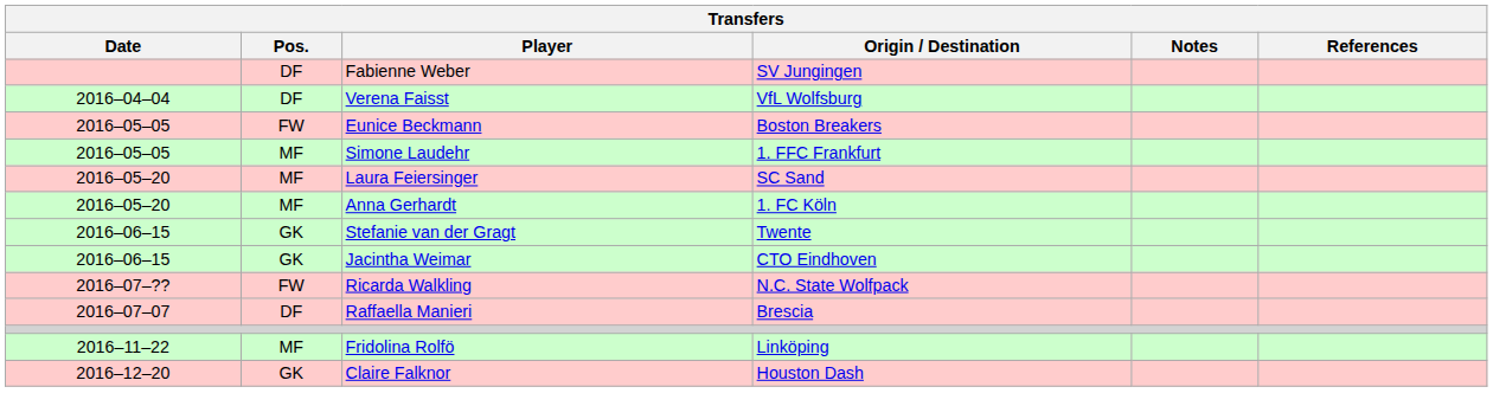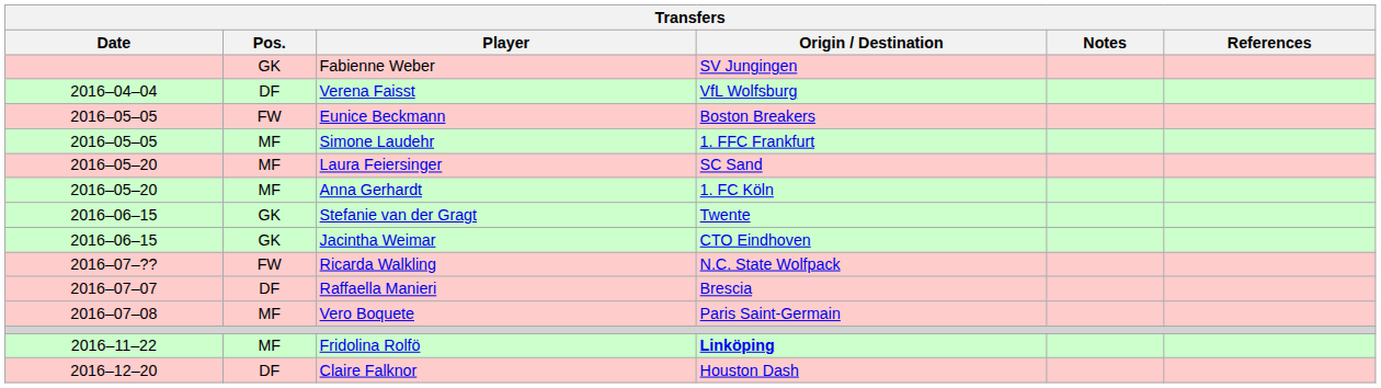Fabienne Weber | Pos.: DF -> GK
+ row: 2016–07–08 | MF | Vero Boquete | Paris Saint-Germain
Fridolina Rolfö | Origin / Destination: normal -> bold
Claire Falknor | Pos.: GK -> DF
